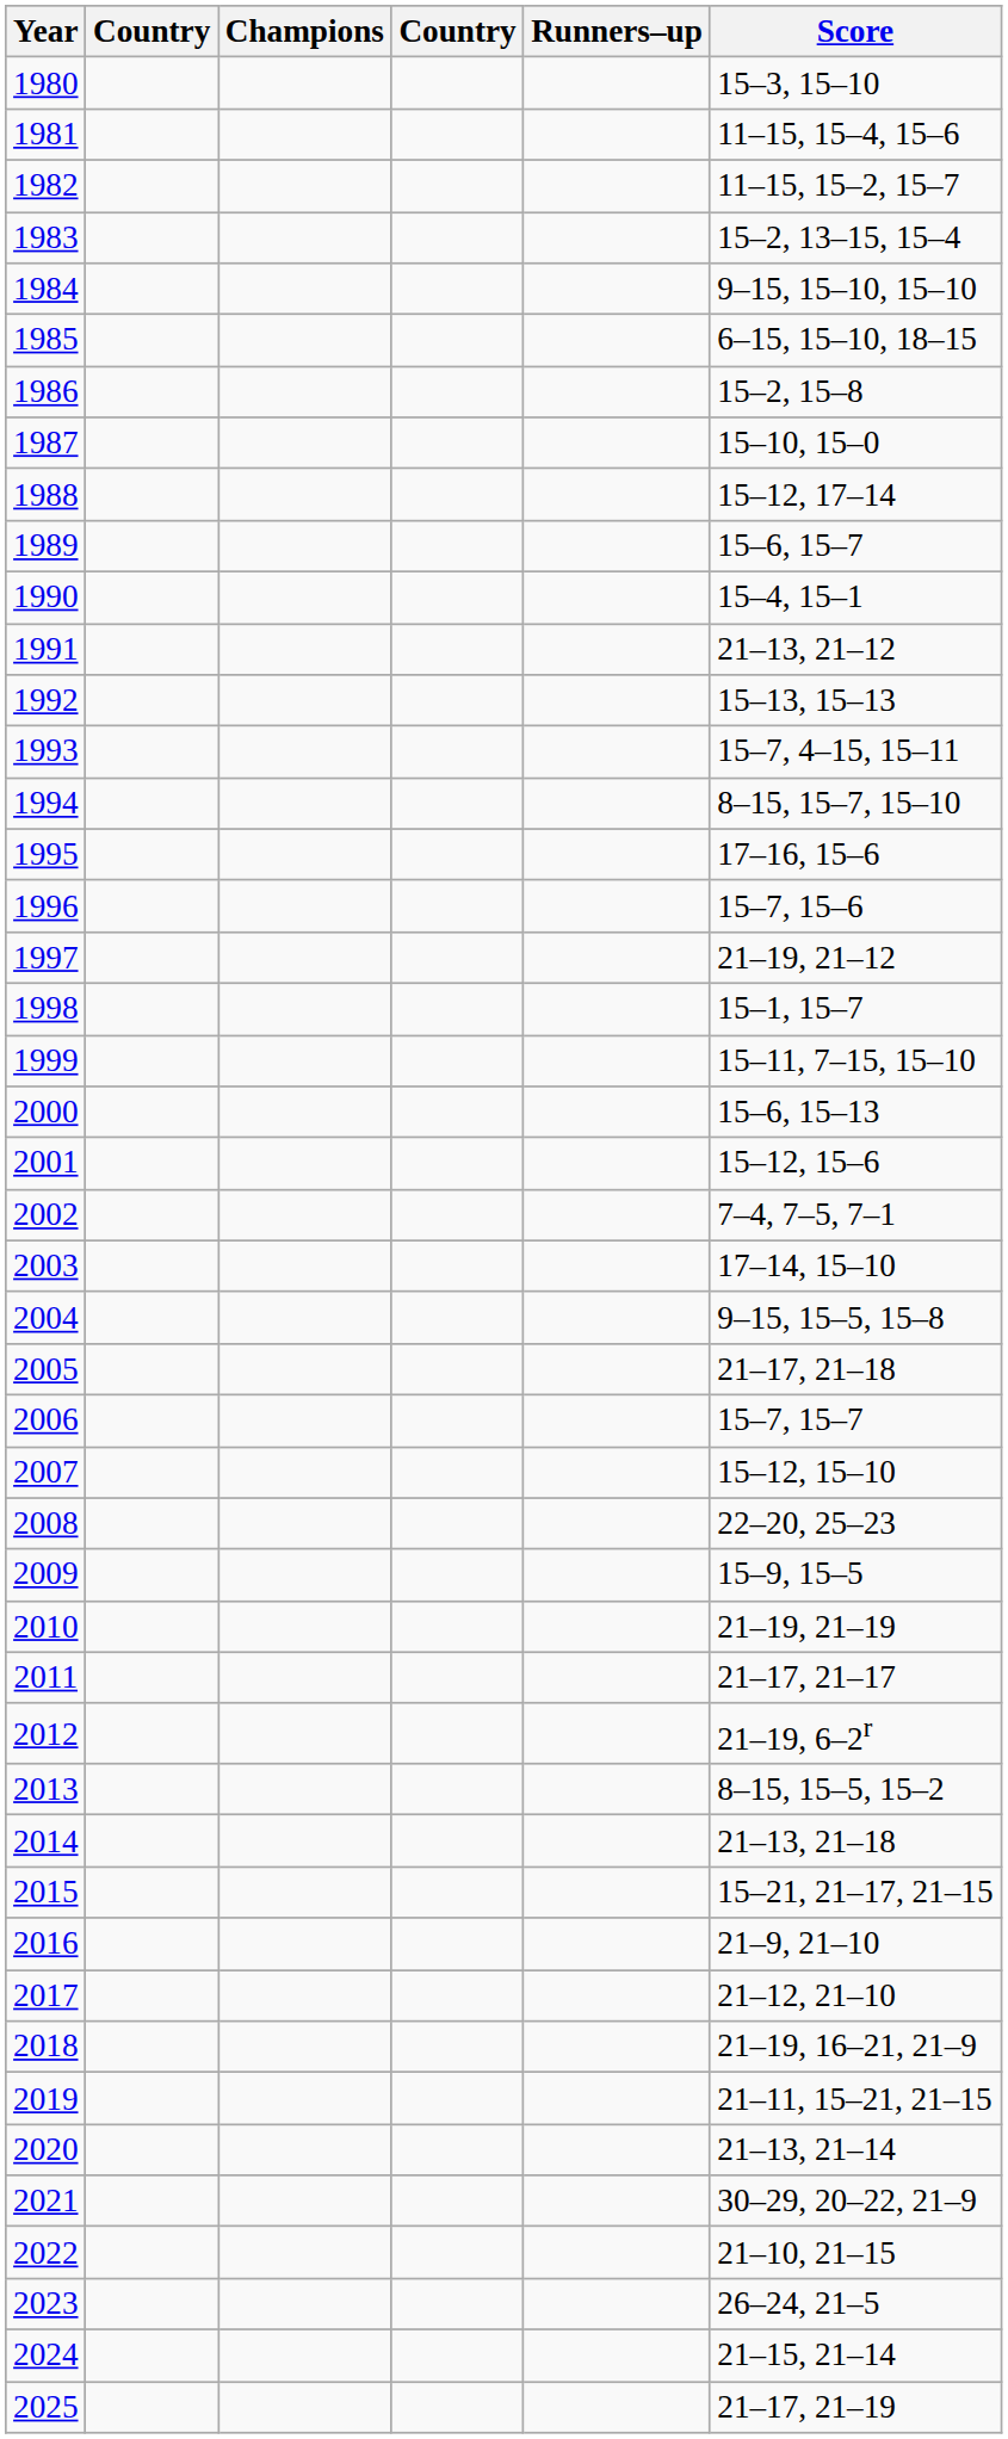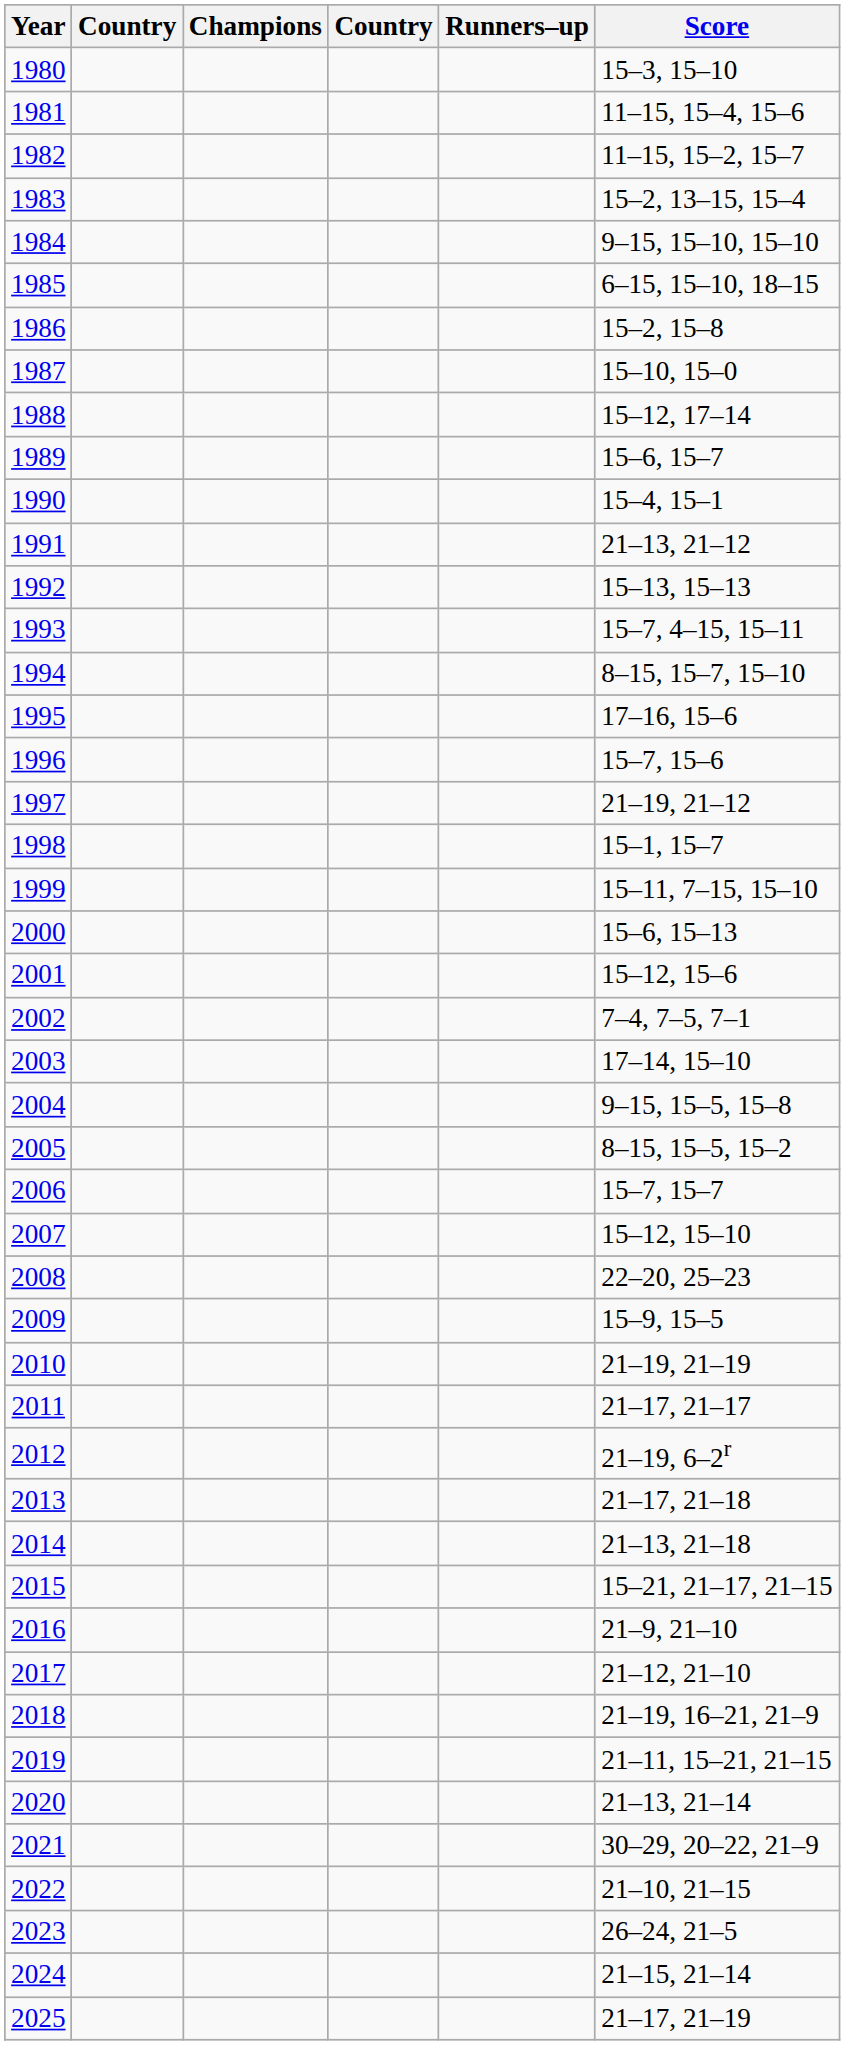2005 | Score: 21–17, 21–18 -> 8–15, 15–5, 15–2
2013 | Score: 8–15, 15–5, 15–2 -> 21–17, 21–18
